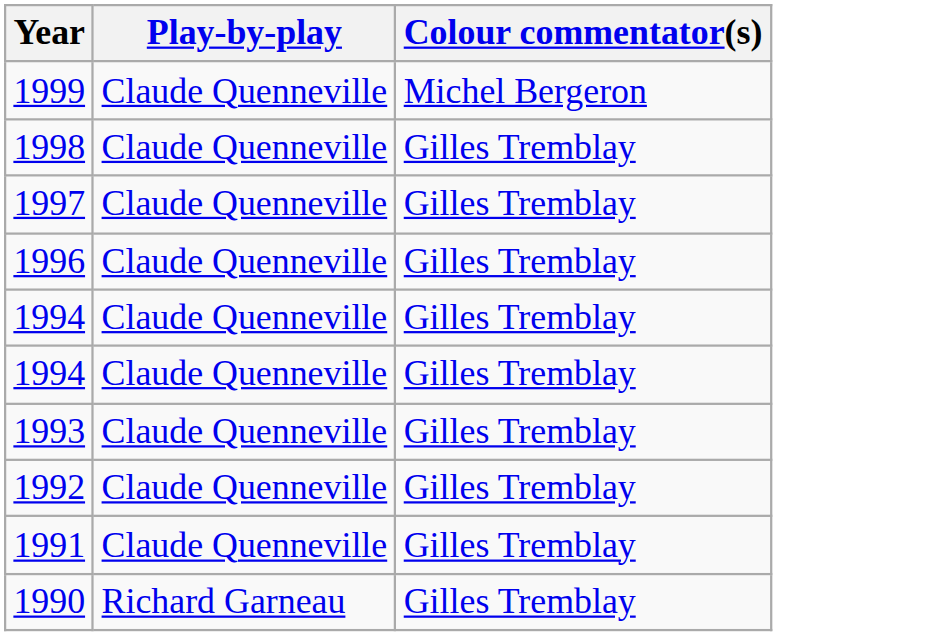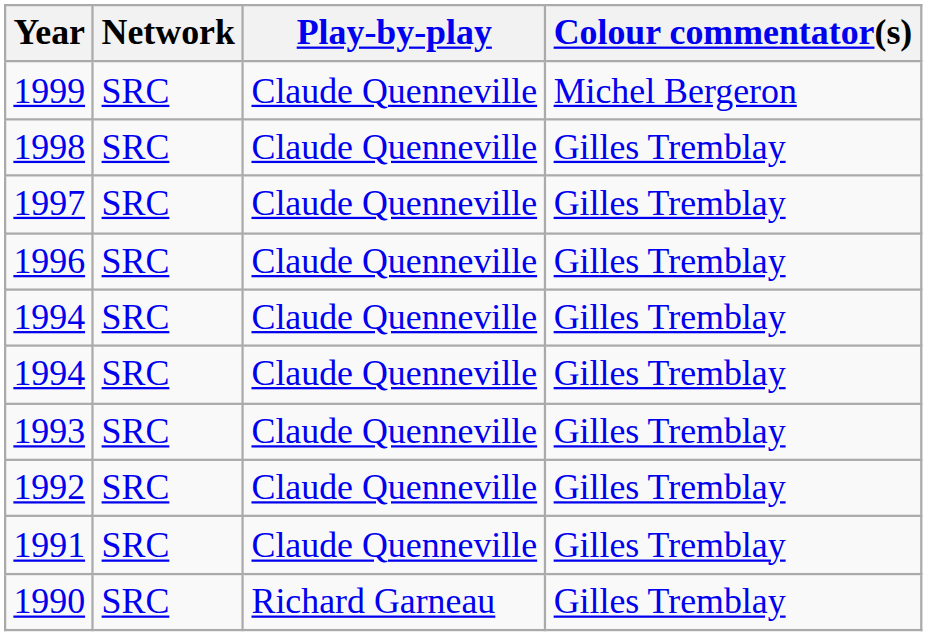+ column: Network | SRC | SRC | SRC | SRC | SRC | SRC | SRC | SRC | SRC | SRC
